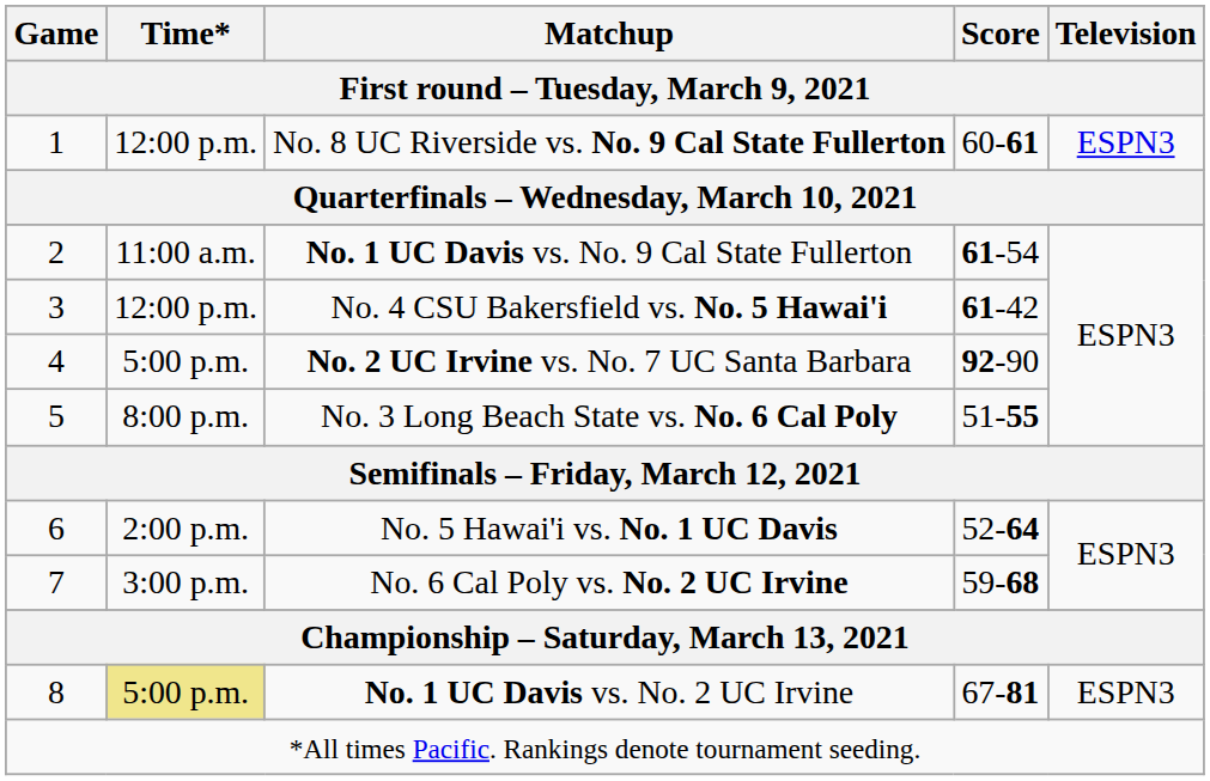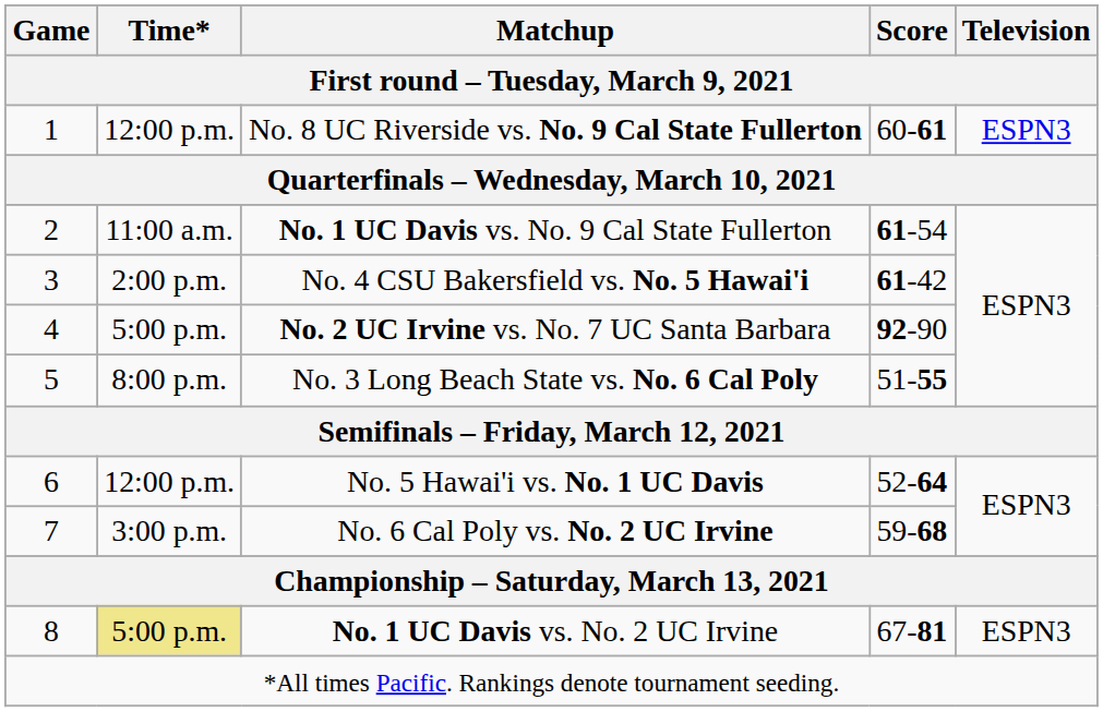No. 4 CSU Bakersfield vs. No. 5 Hawai'i | Time*: 12:00 p.m. -> 2:00 p.m.
No. 5 Hawai'i vs. No. 1 UC Davis | Time*: 2:00 p.m. -> 12:00 p.m.
